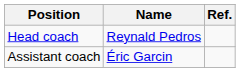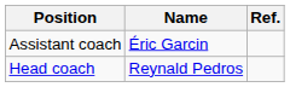rows swapped: Head coach <-> Assistant coach
